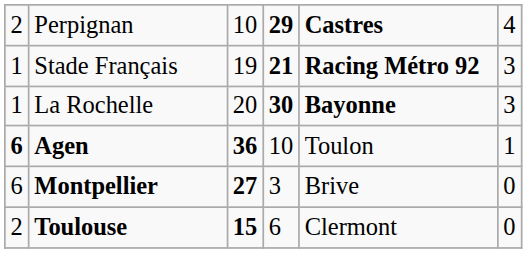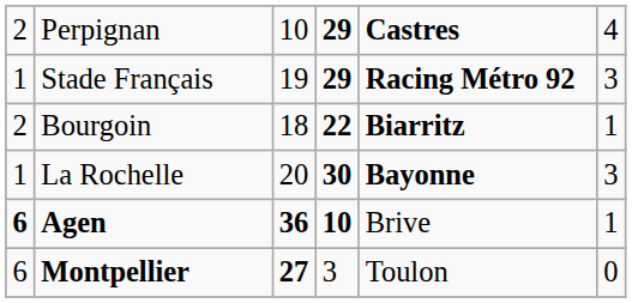Stade Français | column 4: 21 -> 29
+ row: 2 | Bourgoin | 18 | 22 | Biarritz | 1
Agen | column 4: normal -> bold
Agen | column 5: Toulon -> Brive
Montpellier | column 5: Brive -> Toulon
- row: 2 | Toulouse | 15 | 6 | Clermont | 0
